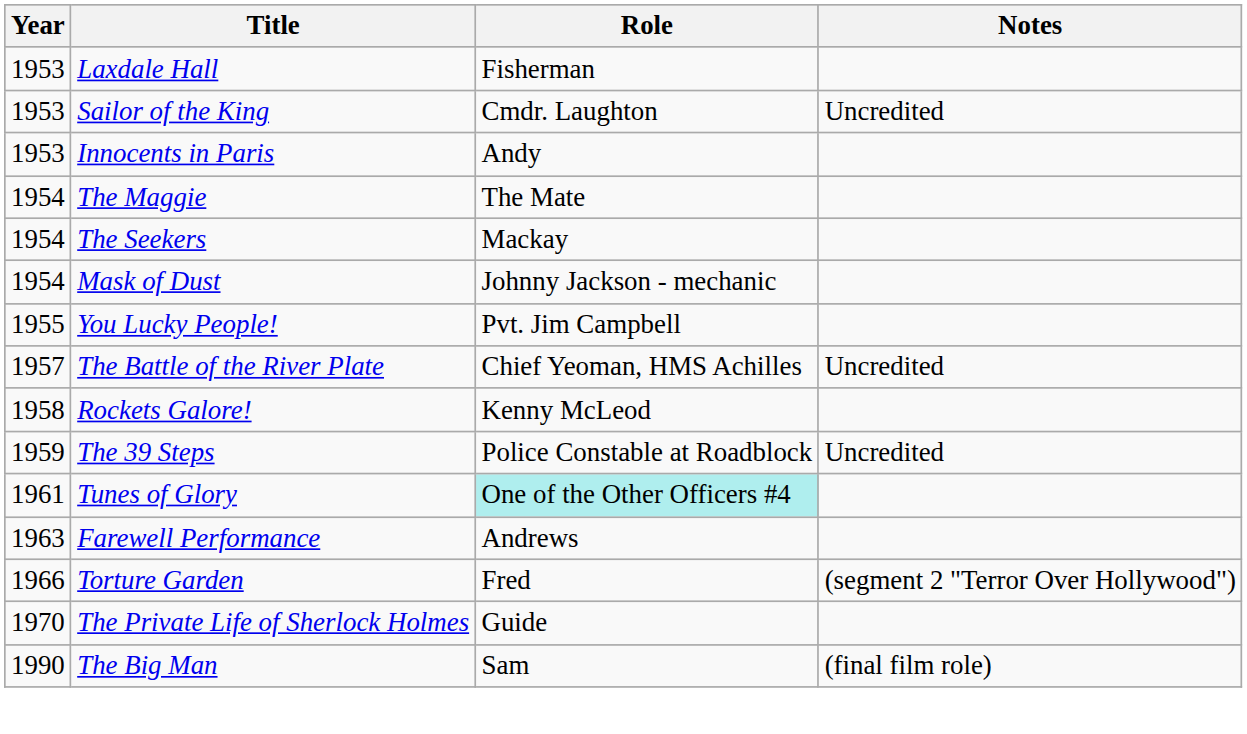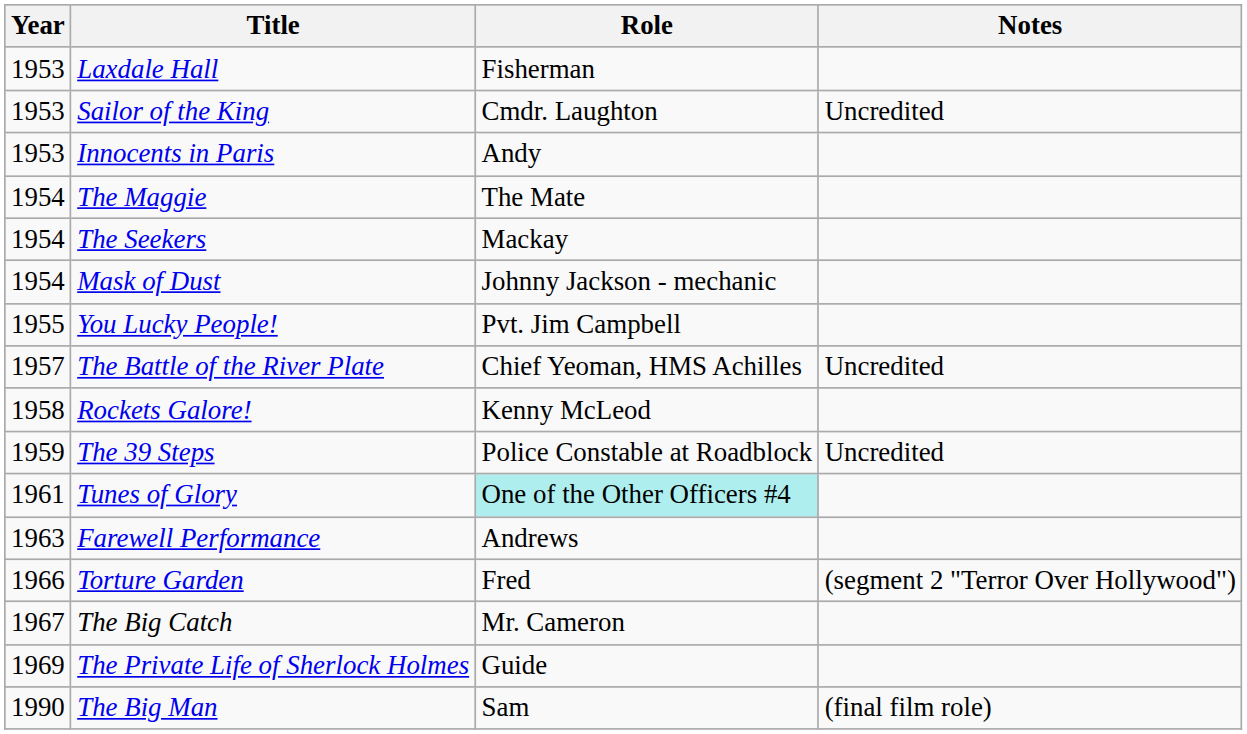+ row: 1967 | The Big Catch | Mr. Cameron
The Private Life of Sherlock Holmes | Year: 1970 -> 1969
